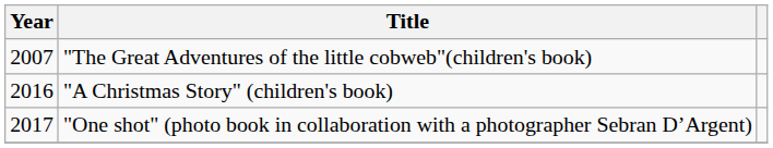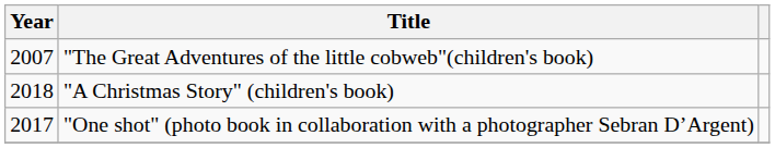"A Christmas Story" (children's book) | Year: 2016 -> 2018
